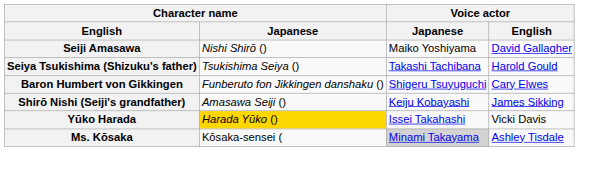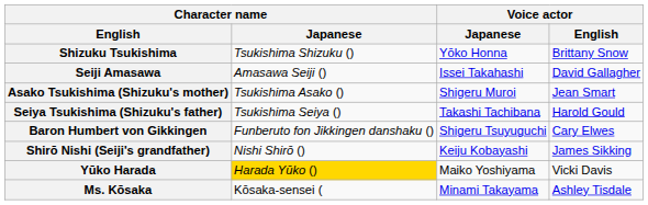+ row: Shizuku Tsukishima | Tsukishima Shizuku () | Yōko Honna | Brittany Snow
Seiji Amasawa | Character name / Japanese: Nishi Shirō () -> Amasawa Seiji ()
Seiji Amasawa | Voice actor / Japanese: Maiko Yoshiyama -> Issei Takahashi
+ row: Asako Tsukishima (Shizuku's mother) | Tsukishima Asako () | Shigeru Muroi | Jean Smart
Shirō Nishi (Seiji's grandfather) | Character name / Japanese: Amasawa Seiji () -> Nishi Shirō ()
Yūko Harada | Voice actor / Japanese: Issei Takahashi -> Maiko Yoshiyama
Ms. Kōsaka | Voice actor / Japanese: lightgrey background -> no background
